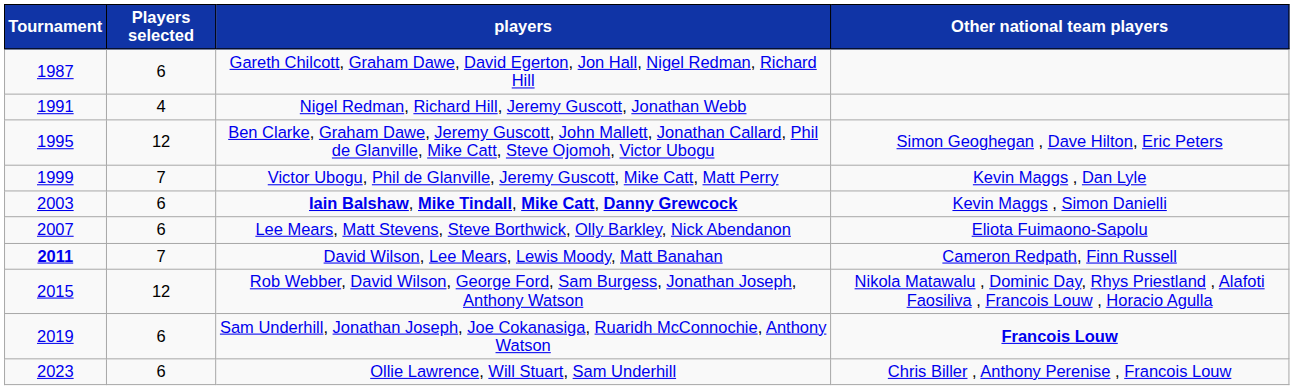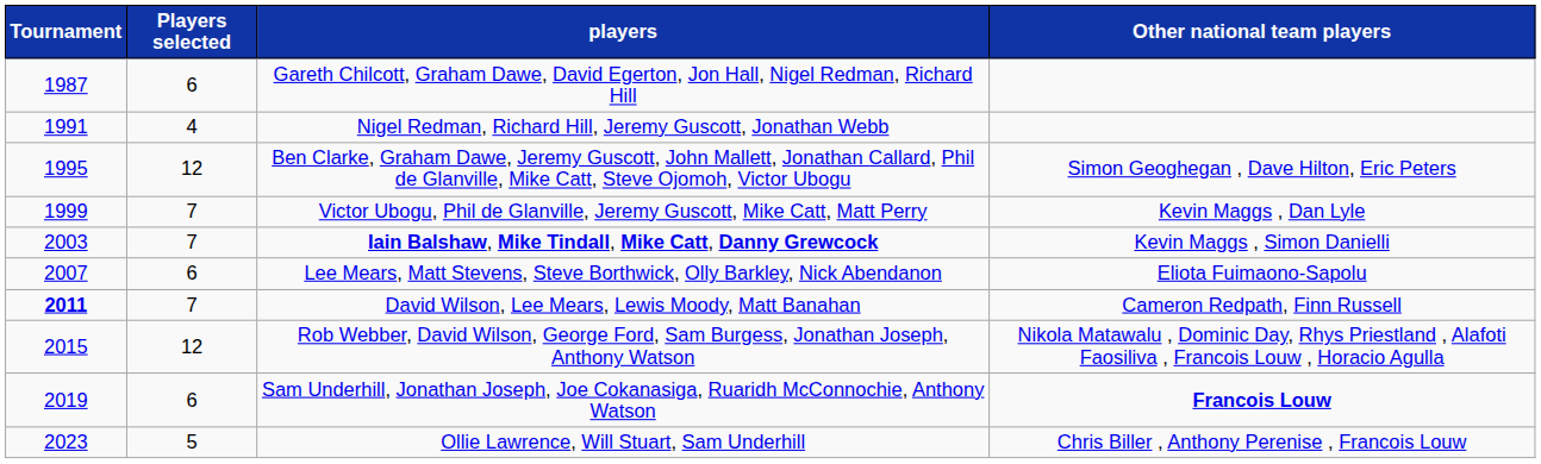Iain Balshaw, Mike Tindall, Mike Catt, Danny Grewcock | Players selected: 6 -> 7
Ollie Lawrence, Will Stuart, Sam Underhill | Players selected: 6 -> 5
